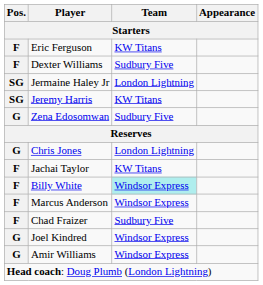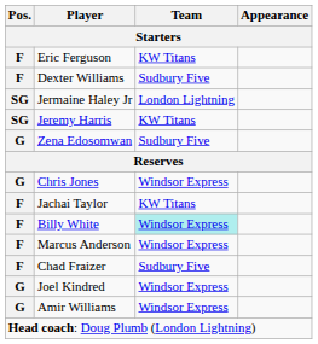Chris Jones | Team: London Lightning -> Windsor Express
